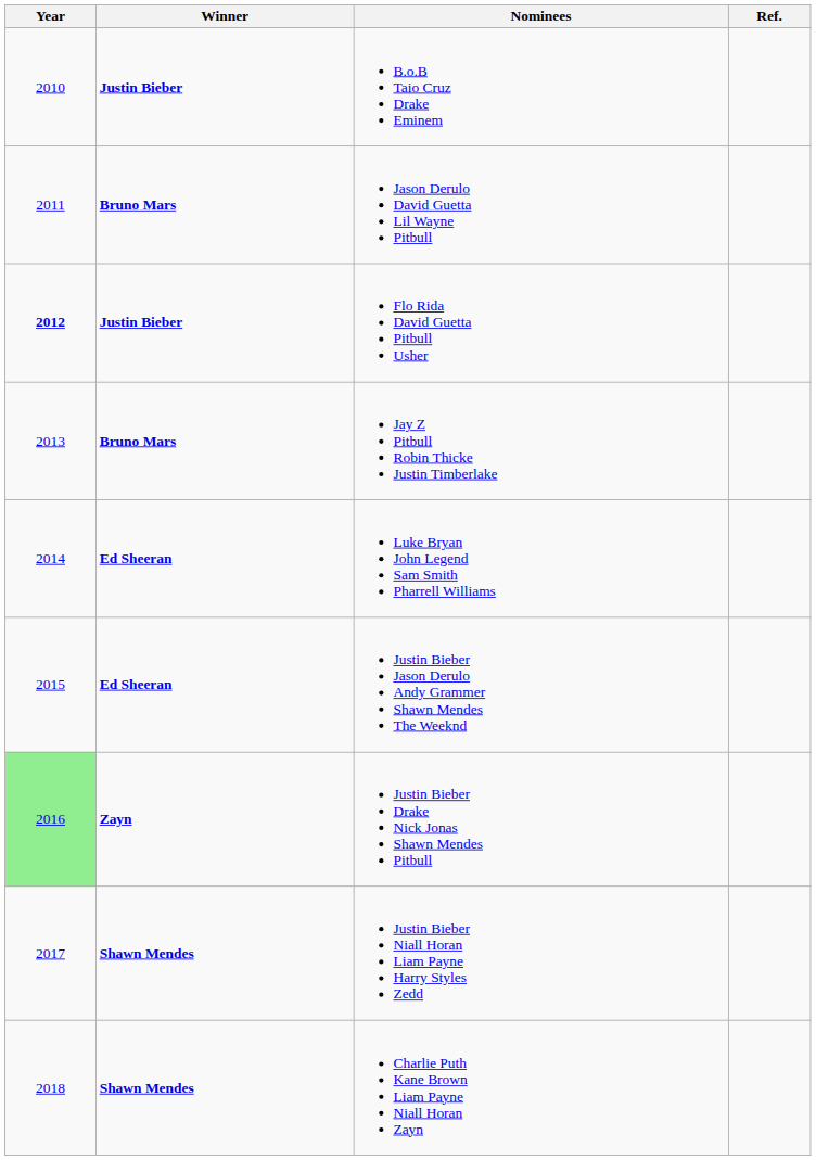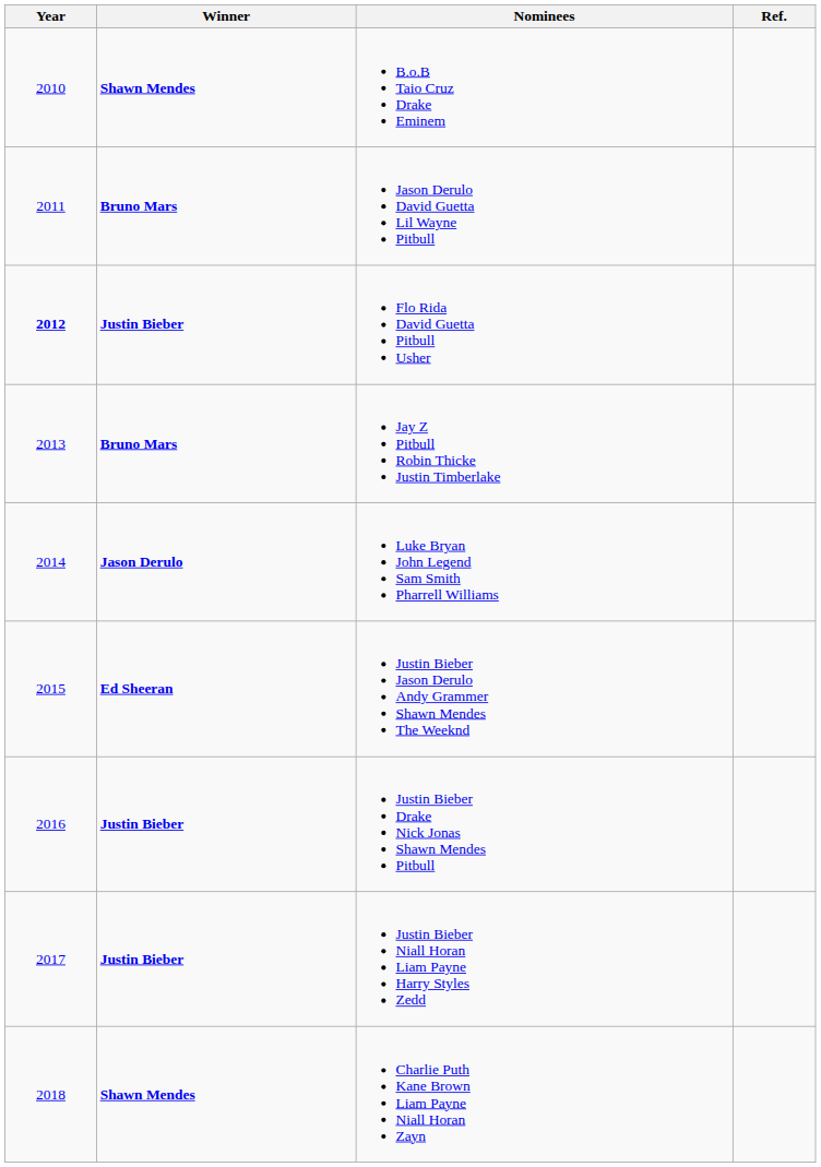B.o.B Taio Cruz Drake Eminem | Winner: Justin Bieber -> Shawn Mendes
Luke Bryan John Legend Sam Smith Pharrell Williams | Winner: Ed Sheeran -> Jason Derulo
Justin Bieber Drake Nick Jonas Shawn Mendes Pitbull | Year: lightgreen background -> no background
Justin Bieber Drake Nick Jonas Shawn Mendes Pitbull | Winner: Zayn -> Justin Bieber
Justin Bieber Niall Horan Liam Payne Harry Styles Zedd | Winner: Shawn Mendes -> Justin Bieber
